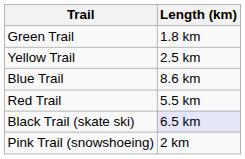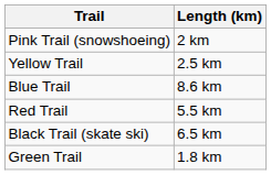rows swapped: Green Trail <-> Pink Trail (snowshoeing)
Black Trail (skate ski) | Length (km): lavender background -> no background
